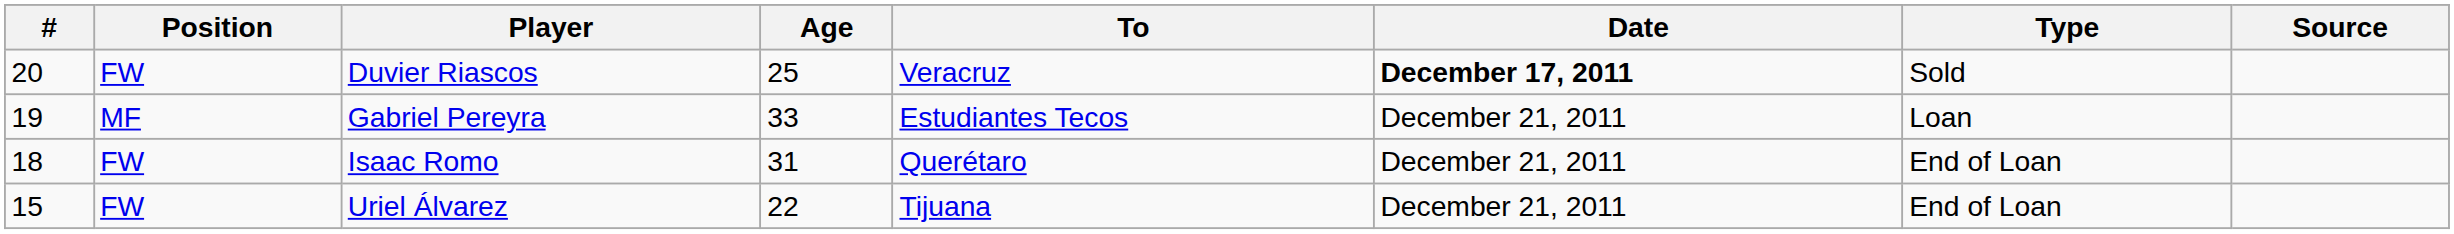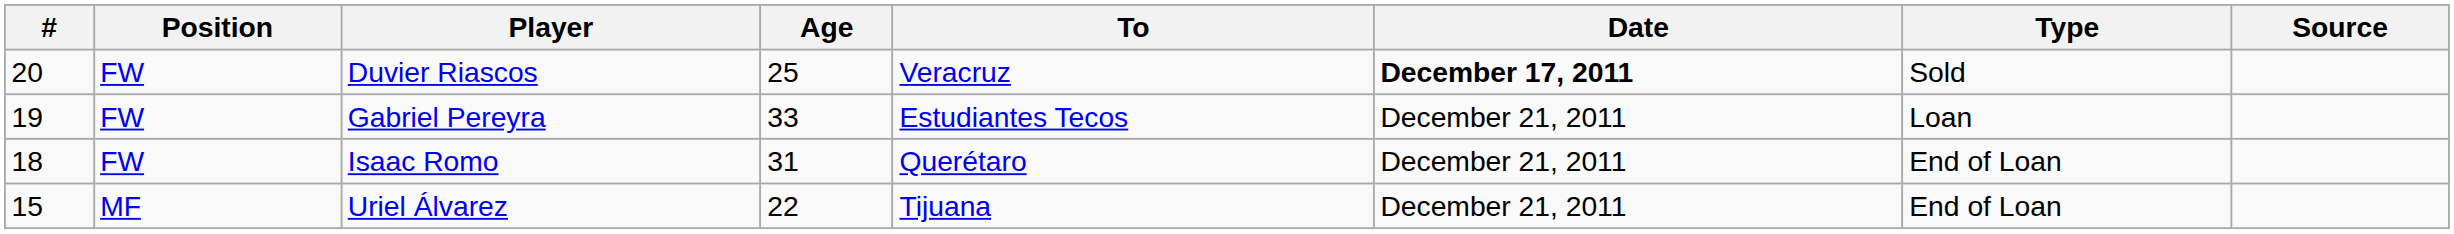Gabriel Pereyra | Position: MF -> FW
Uriel Álvarez | Position: FW -> MF
